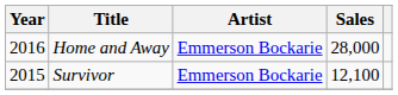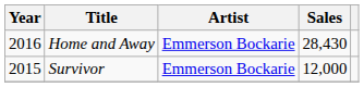Home and Away | Sales: 28,000 -> 28,430
Survivor | Sales: 12,100 -> 12,000
